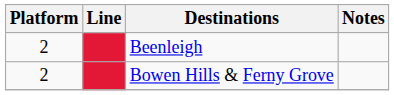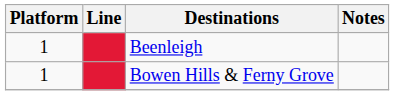Beenleigh | Platform: 2 -> 1
Bowen Hills & Ferny Grove | Platform: 2 -> 1
